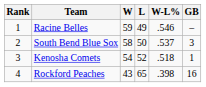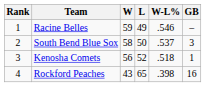Kenosha Comets | W: 54 -> 56
